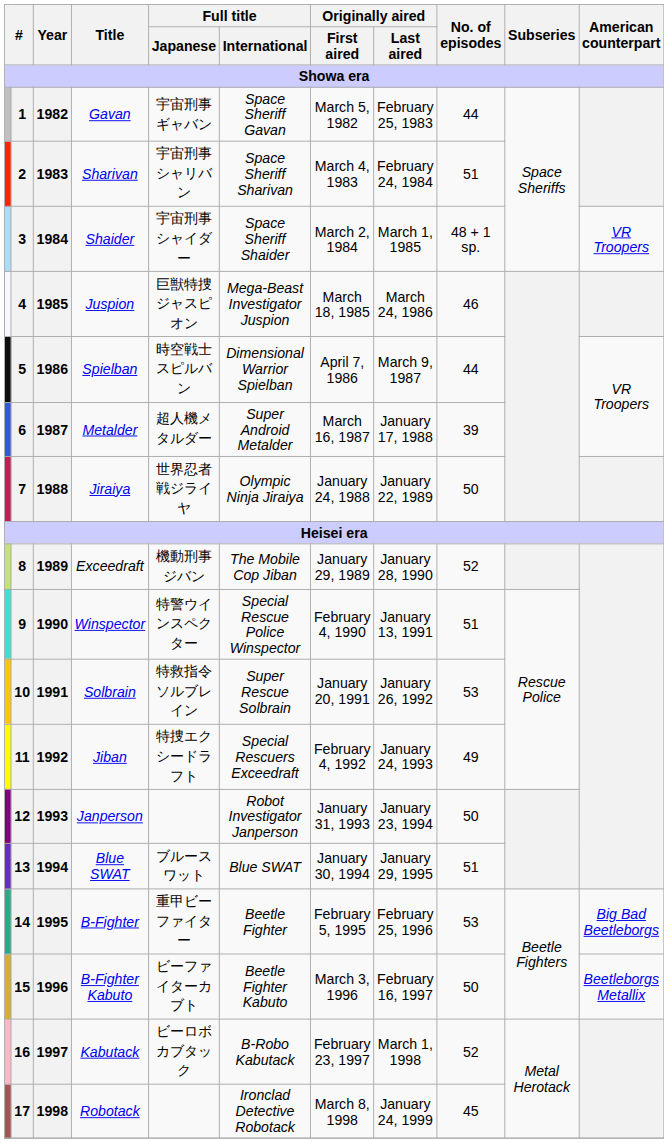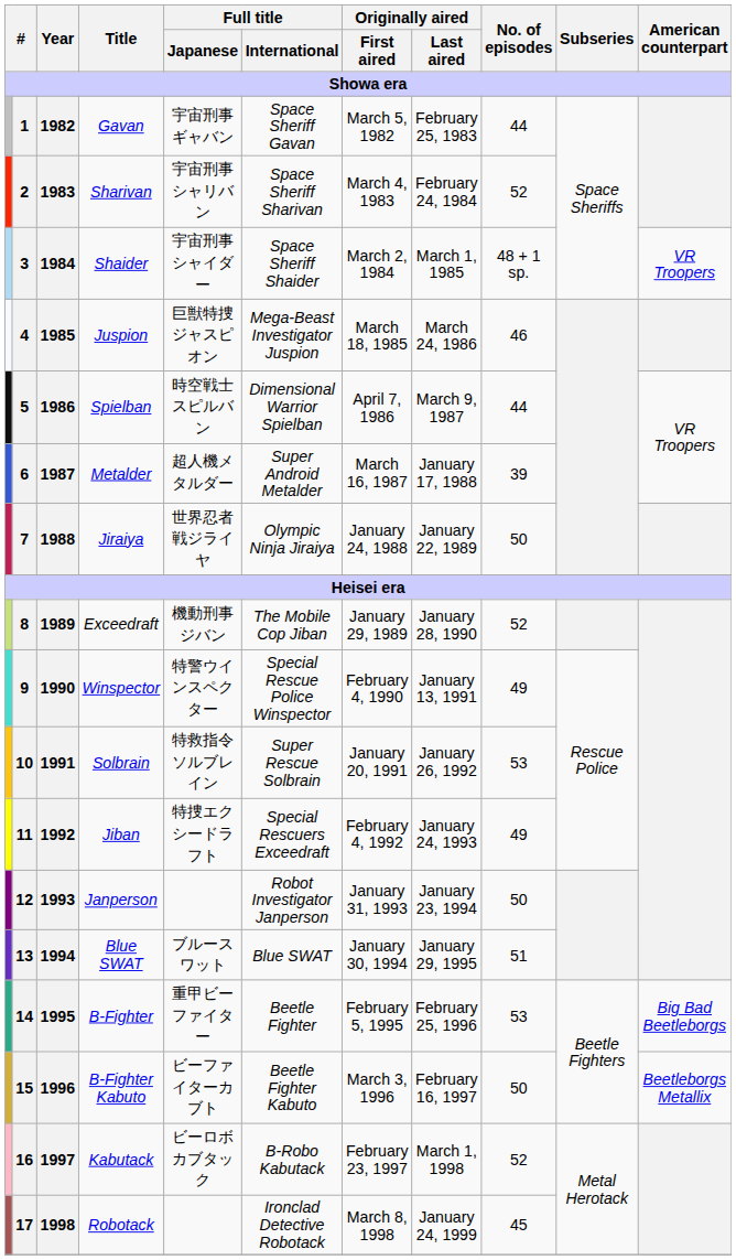2 | No. of episodes: 51 -> 52
9 | No. of episodes: 51 -> 49
